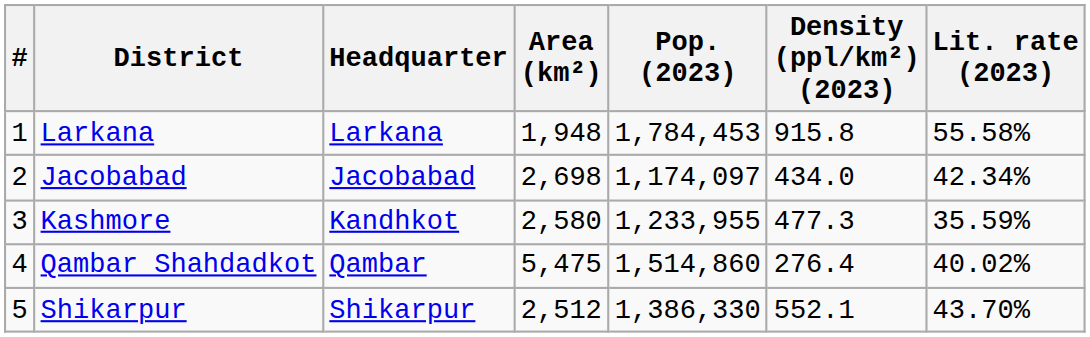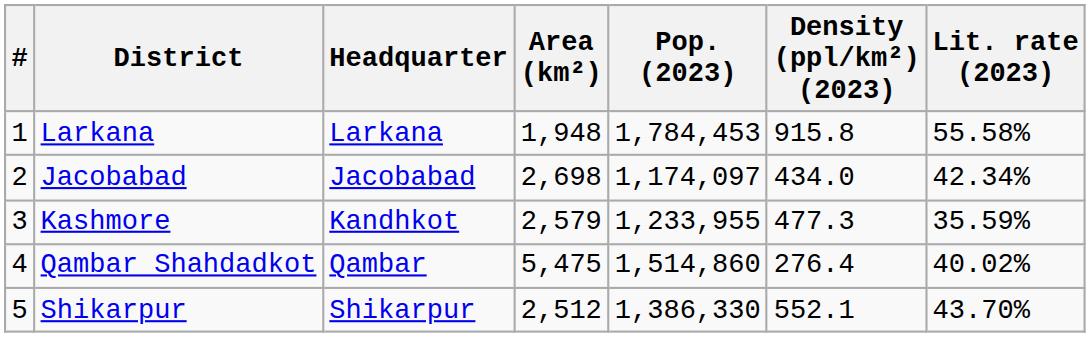Kashmore | Area (km²): 2,580 -> 2,579
